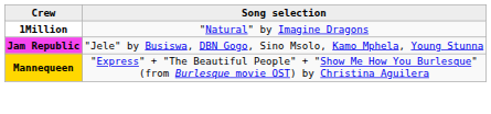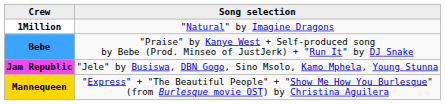+ row: Bebe | "Praise" by Kanye West + Self-produced song by Bebe (Prod. Minseo of JustJerk) + "Run It" by DJ Snake
